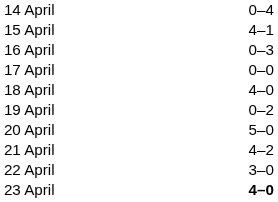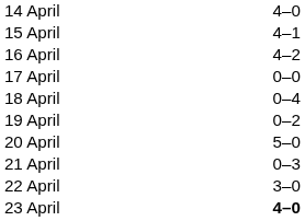14 April | column 3: 0–4 -> 4–0
16 April | column 3: 0–3 -> 4–2
18 April | column 3: 4–0 -> 0–4
21 April | column 3: 4–2 -> 0–3
